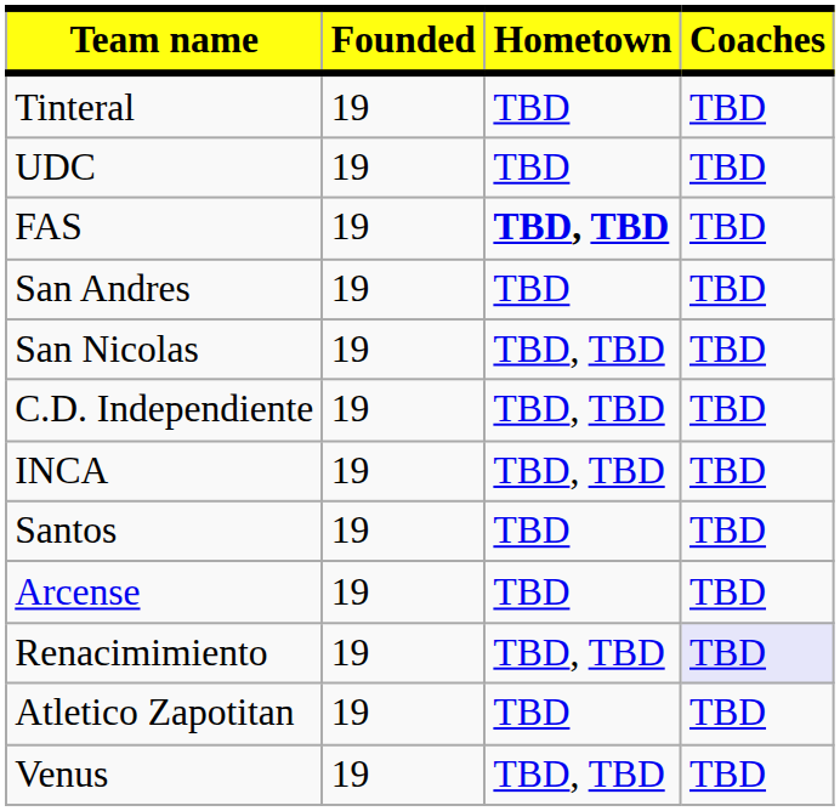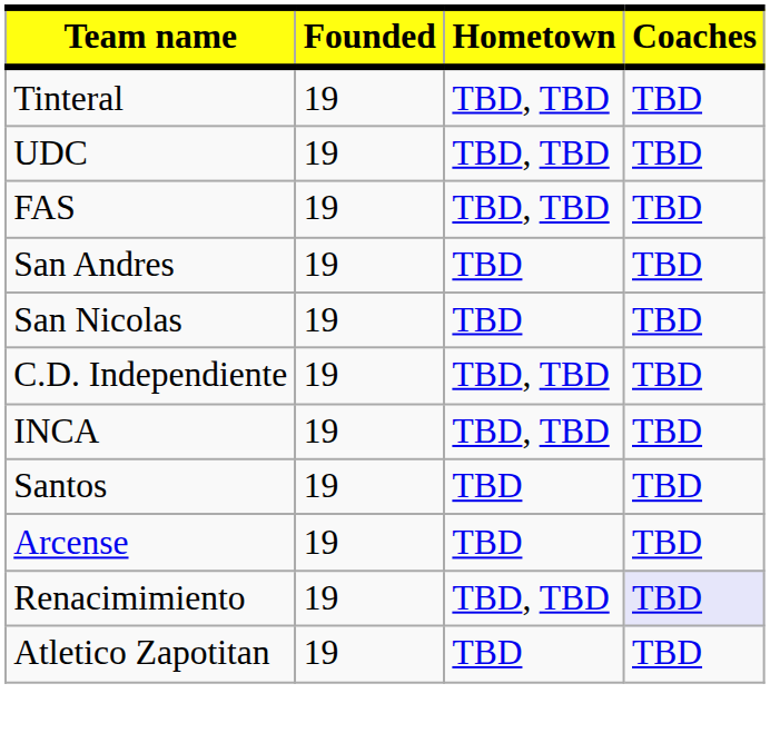Tinteral | Hometown: TBD -> TBD, TBD
UDC | Hometown: TBD -> TBD, TBD
FAS | Hometown: bold -> normal
San Nicolas | Hometown: TBD, TBD -> TBD
- row: Venus | 19 | TBD, TBD | TBD
